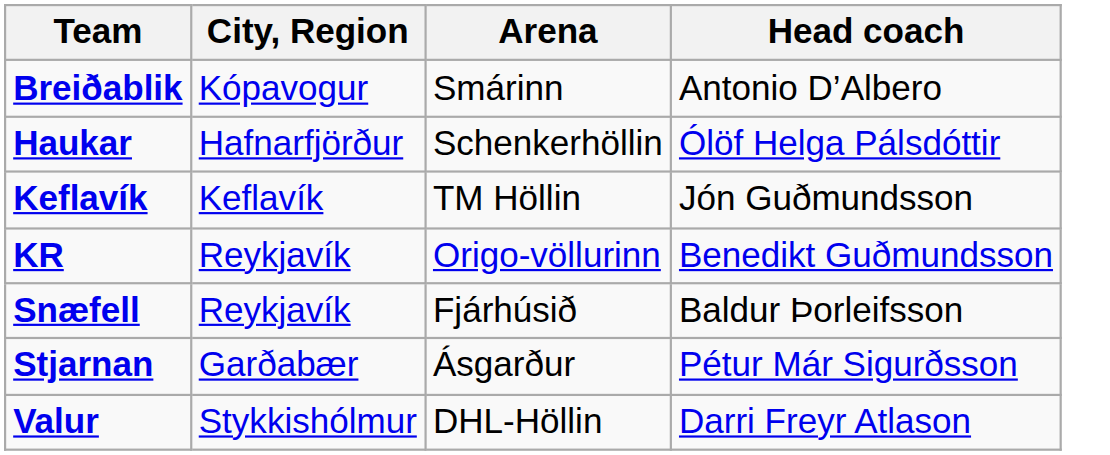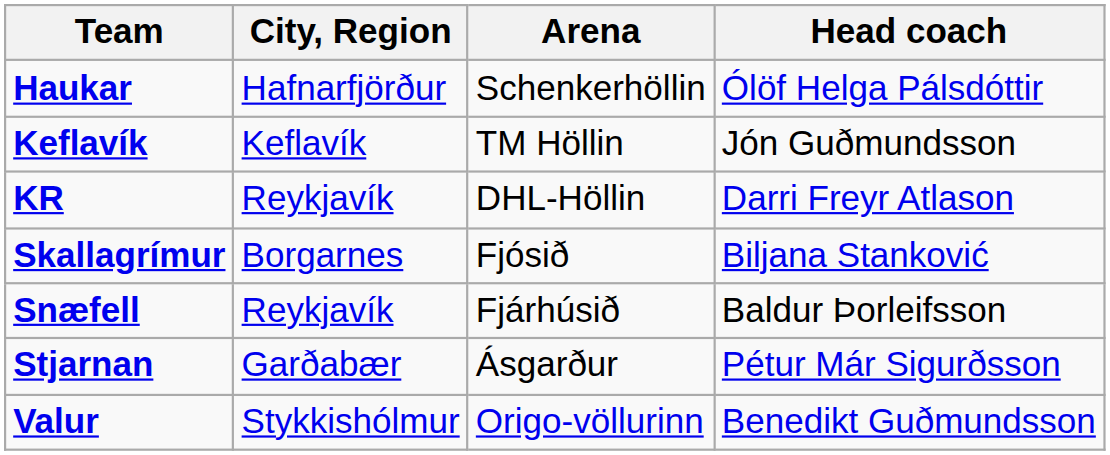- row: Breiðablik | Kópavogur | Smárinn | Antonio D’Albero
KR | Arena: Origo-völlurinn -> DHL-Höllin
KR | Head coach: Benedikt Guðmundsson -> Darri Freyr Atlason
+ row: Skallagrímur | Borgarnes | Fjósið | Biljana Stanković
Valur | Arena: DHL-Höllin -> Origo-völlurinn
Valur | Head coach: Darri Freyr Atlason -> Benedikt Guðmundsson
